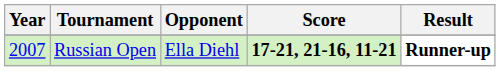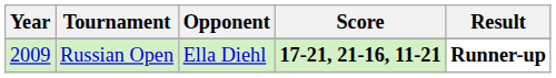Russian Open | Year: 2007 -> 2009
